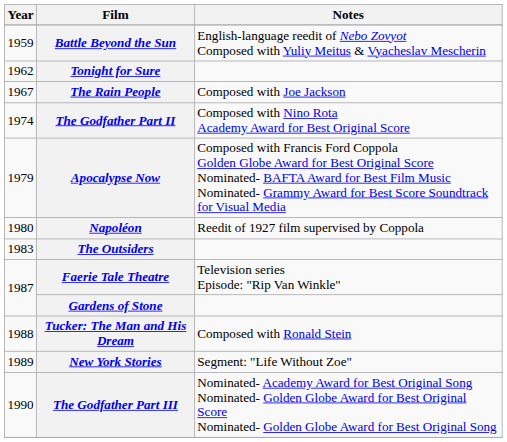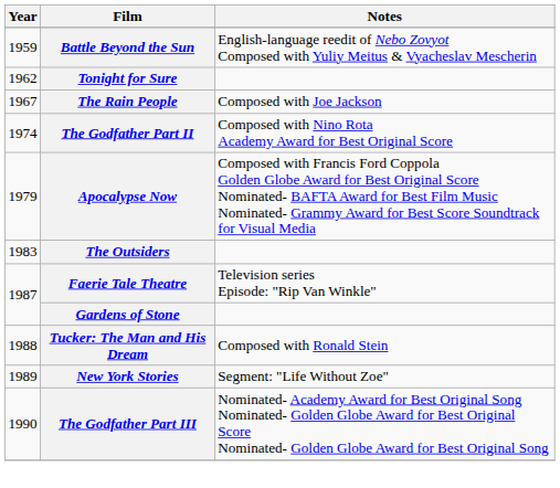- row: 1980 | Napoléon | Reedit of 1927 film supervised by Coppola
